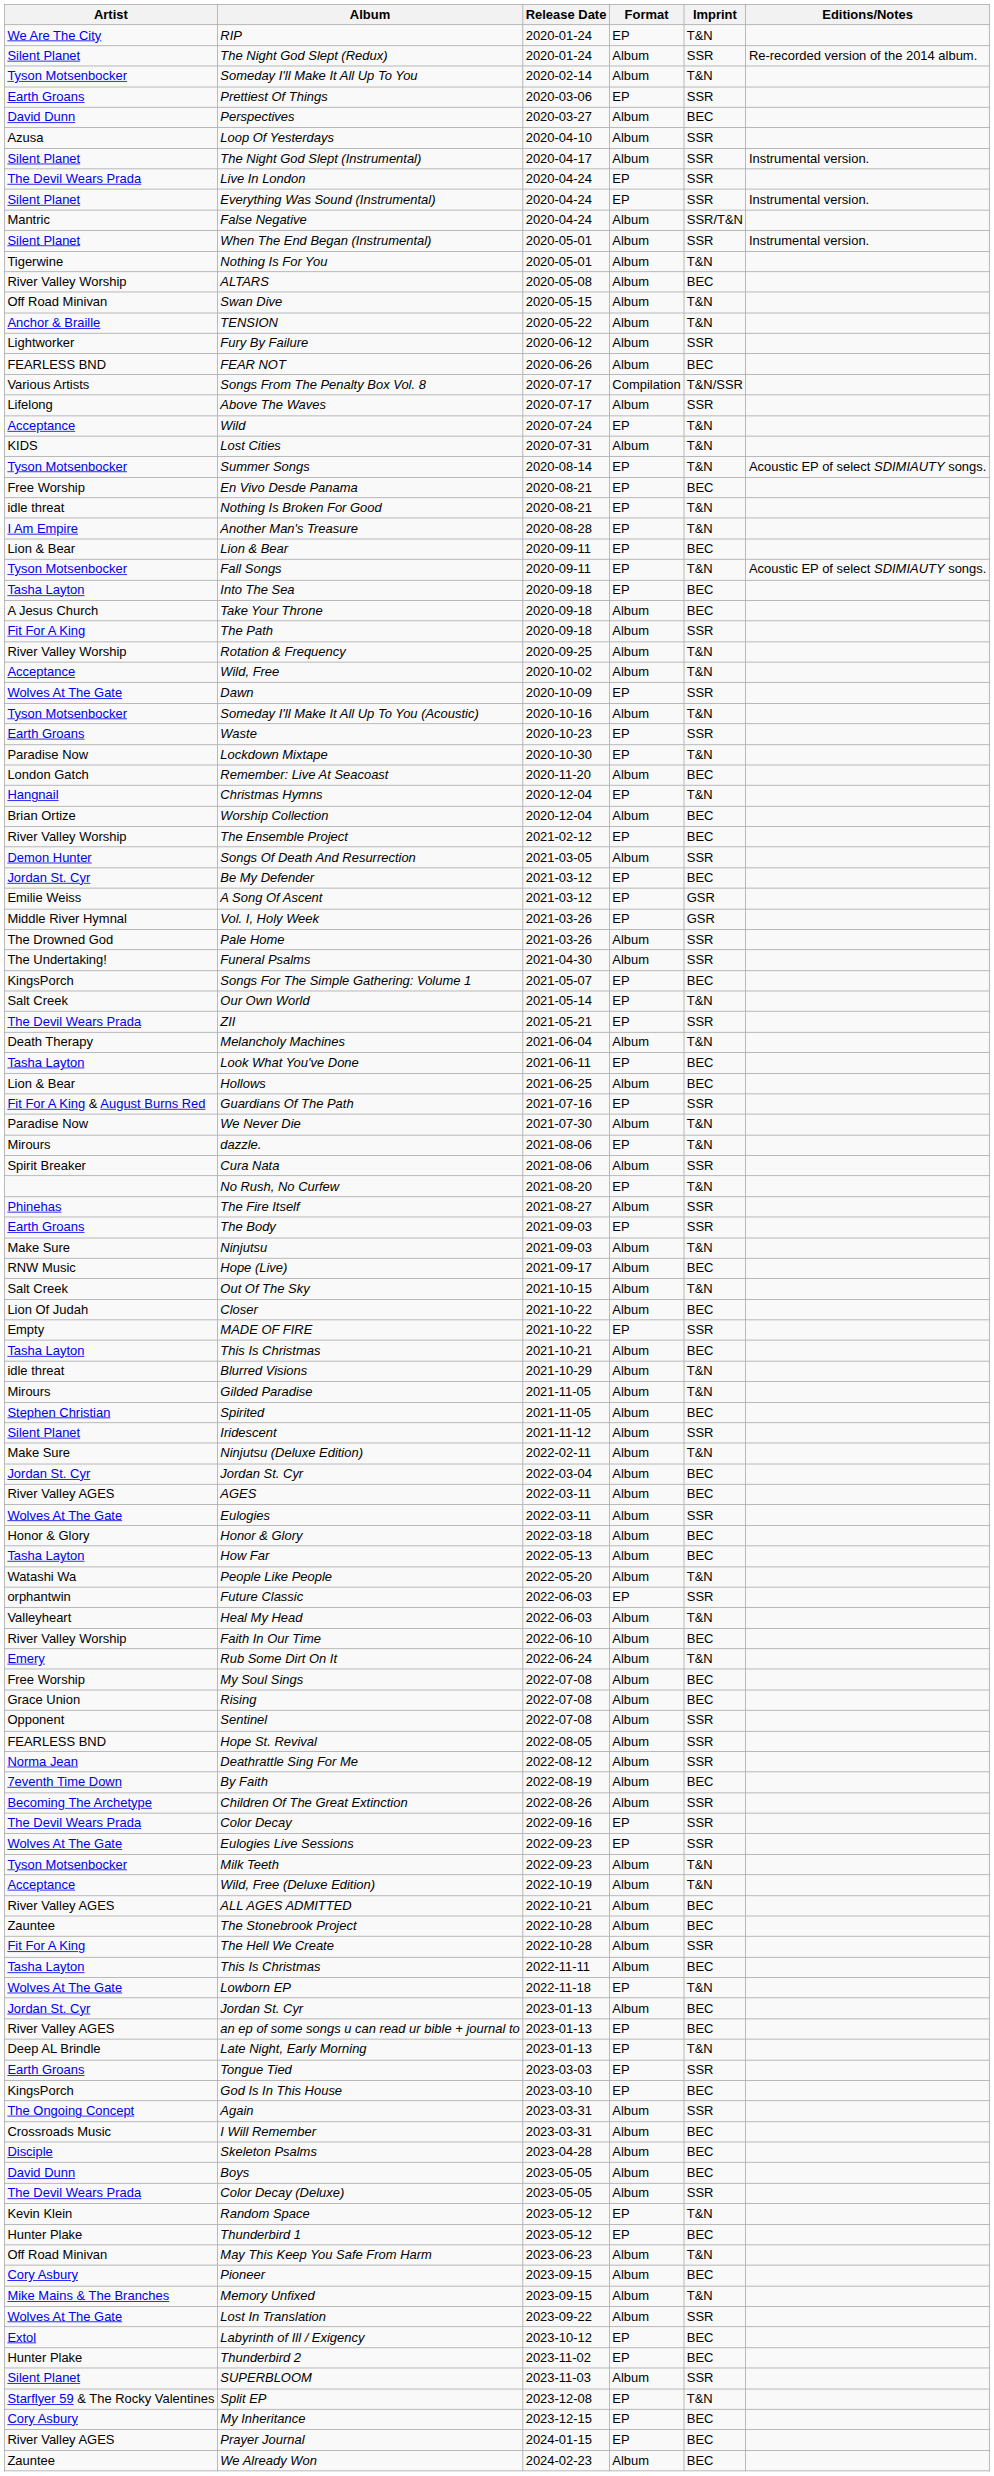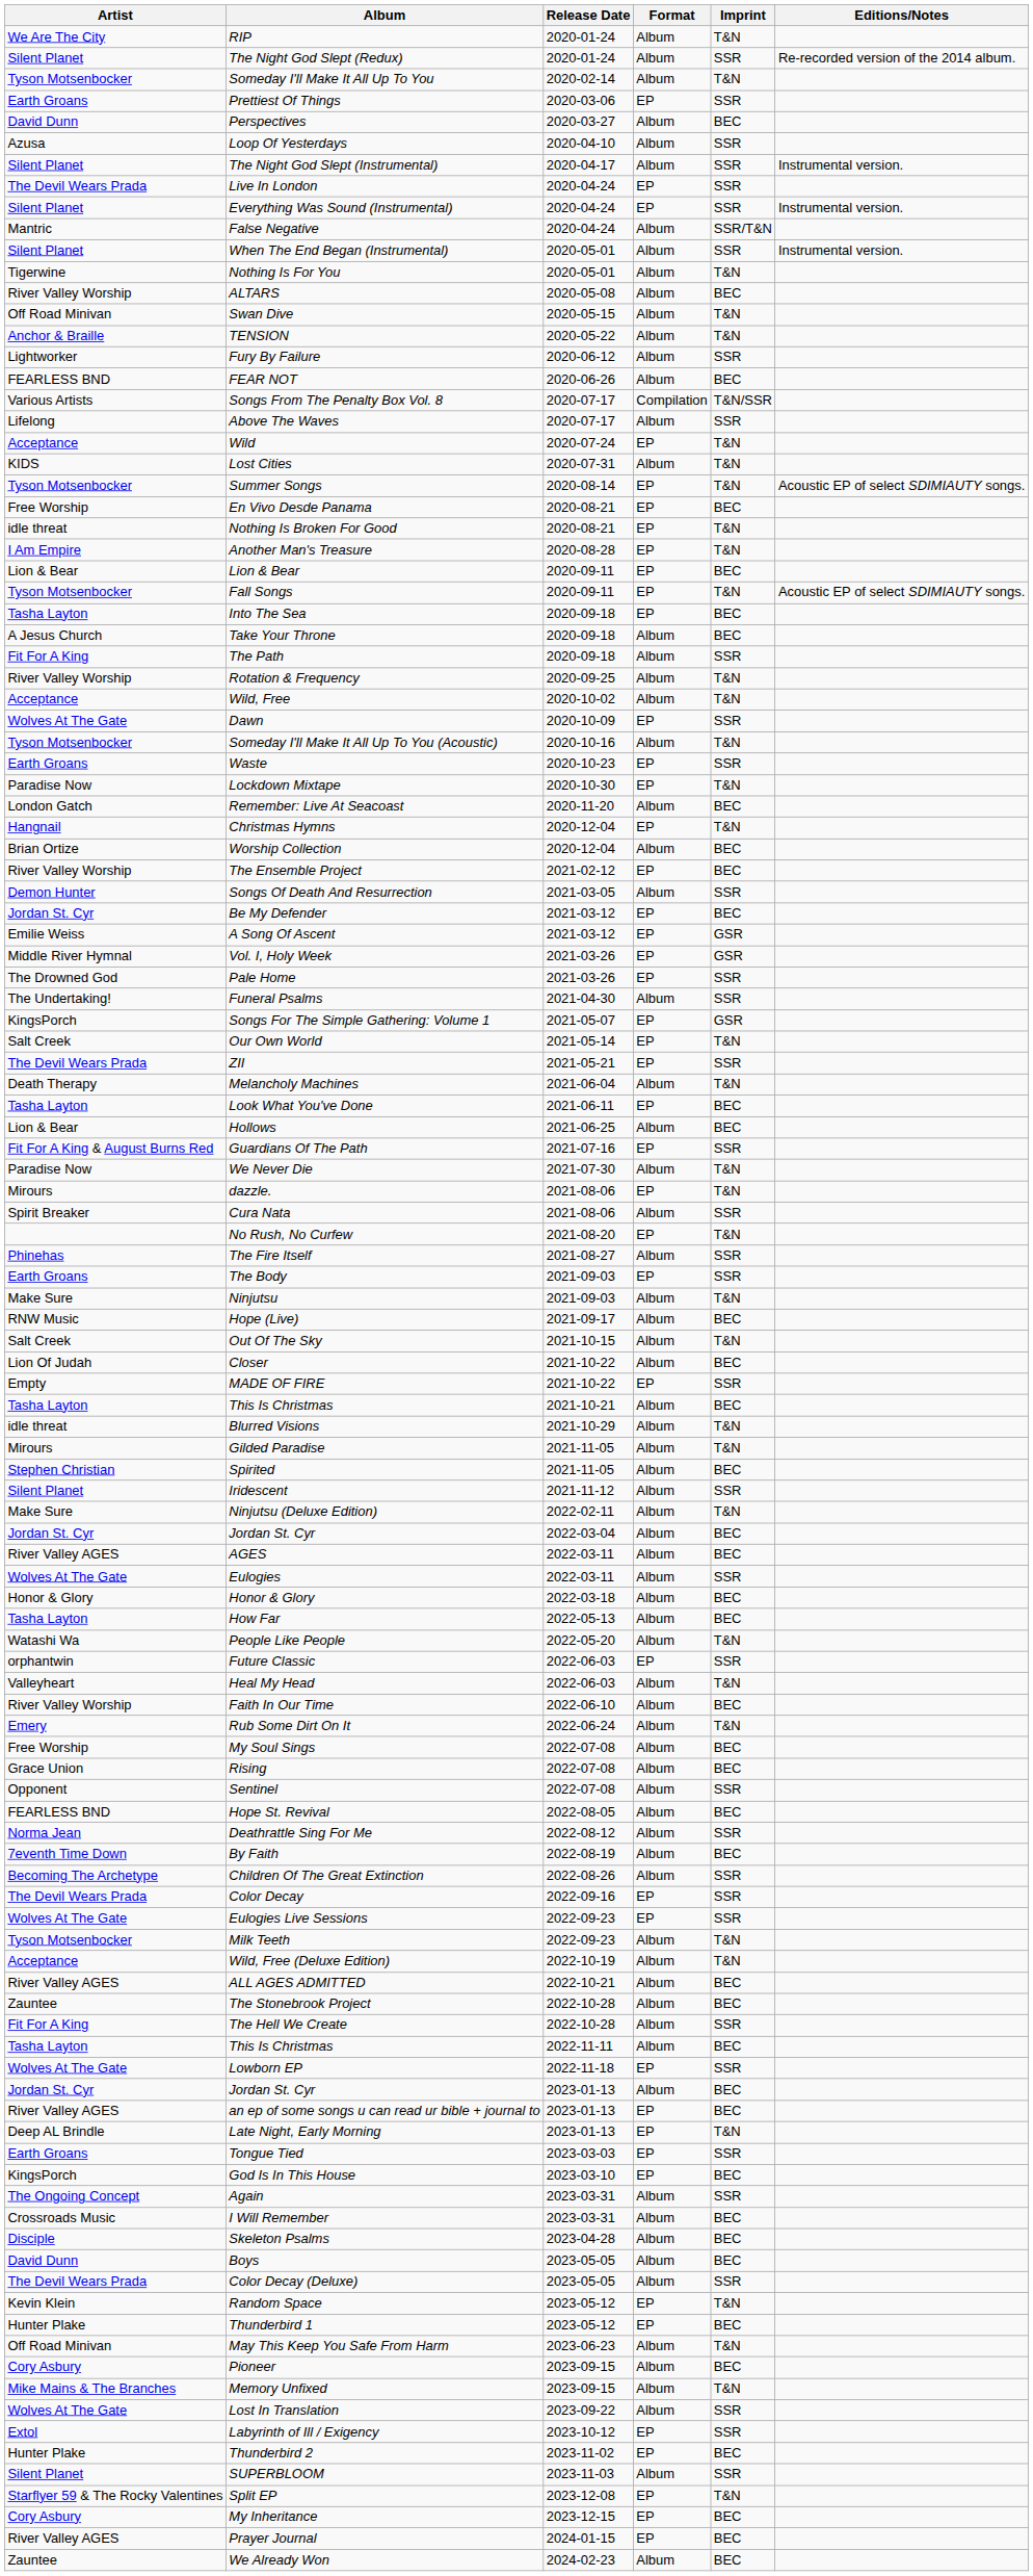RIP | Format: EP -> Album
Pale Home | Format: Album -> EP
Songs For The Simple Gathering: Volume 1 | Imprint: BEC -> GSR
Hope St. Revival | Imprint: SSR -> BEC
Lowborn EP | Imprint: T&N -> SSR
Labyrinth of Ill / Exigency | Imprint: BEC -> SSR
